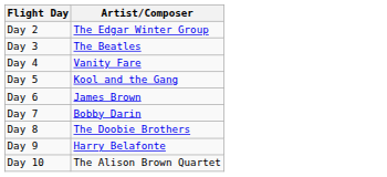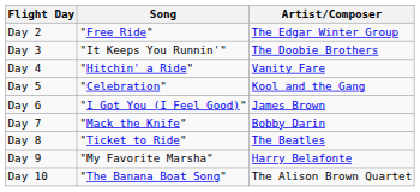+ column: Song | "Free Ride" | "It Keeps You Runnin'" | "Hitchin' a Ride" | "Celebration" | "I Got You (I Feel Good)" | "Mack the Knife" | "Ticket to Ride" | "My Favorite Marsha" | "The Banana Boat Song"
Day 3 | Artist/Composer: The Beatles -> The Doobie Brothers
Day 8 | Artist/Composer: The Doobie Brothers -> The Beatles
